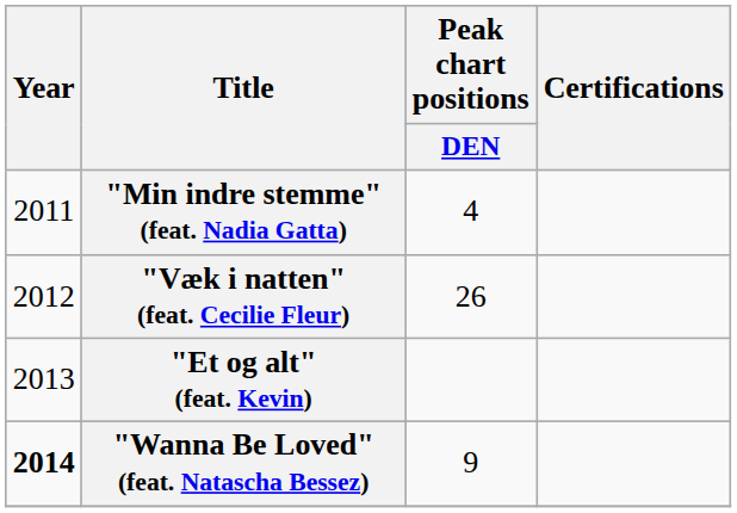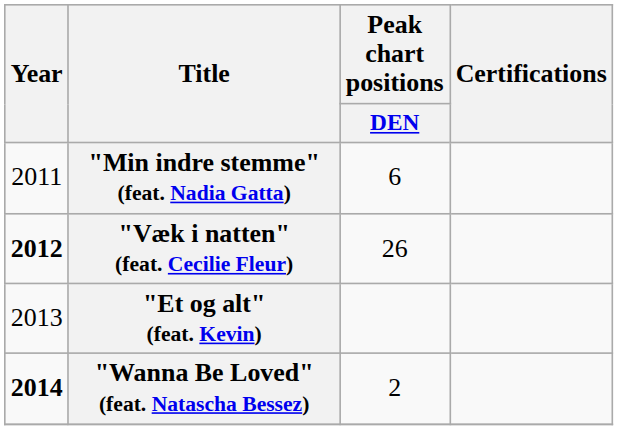"Min indre stemme" (feat. Nadia Gatta) | Peak chart positions / DEN: 4 -> 6
"Væk i natten" (feat. Cecilie Fleur) | Year: normal -> bold
"Wanna Be Loved" (feat. Natascha Bessez) | Peak chart positions / DEN: 9 -> 2
